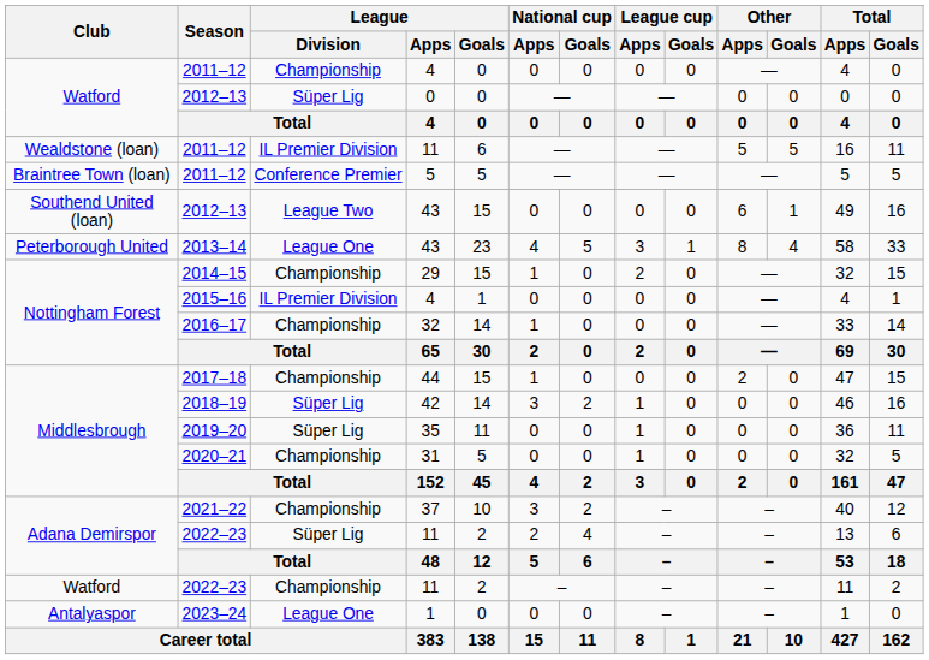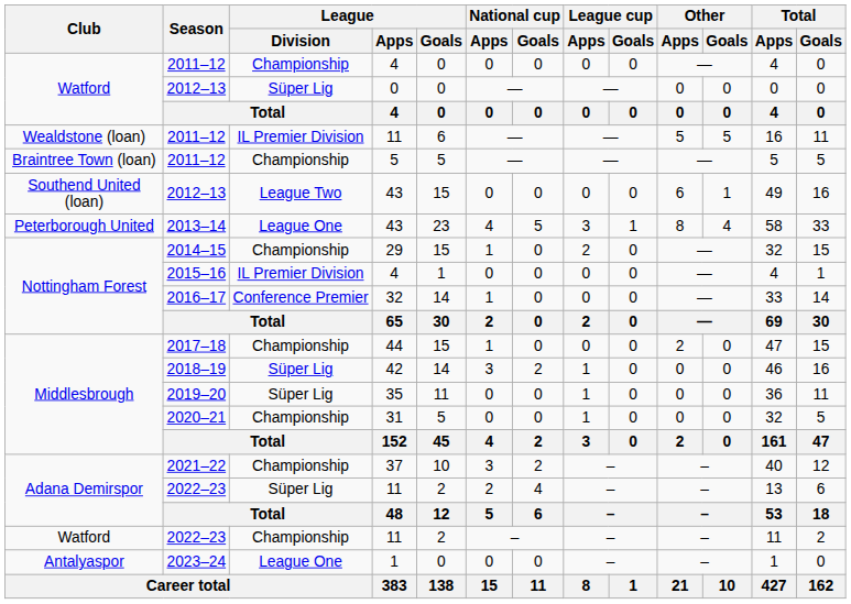Braintree Town (loan) / 2011–12 | League / Division: Conference Premier -> Championship
2016–17 | League / Division: Championship -> Conference Premier
